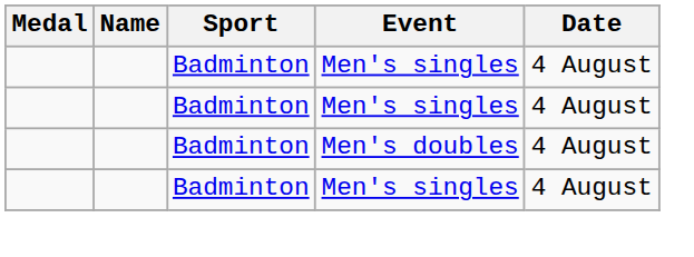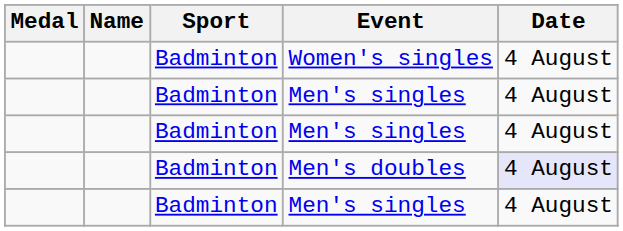+ row: Badminton | Women's singles | 4 August
Men's doubles | Date: no background -> lavender background
